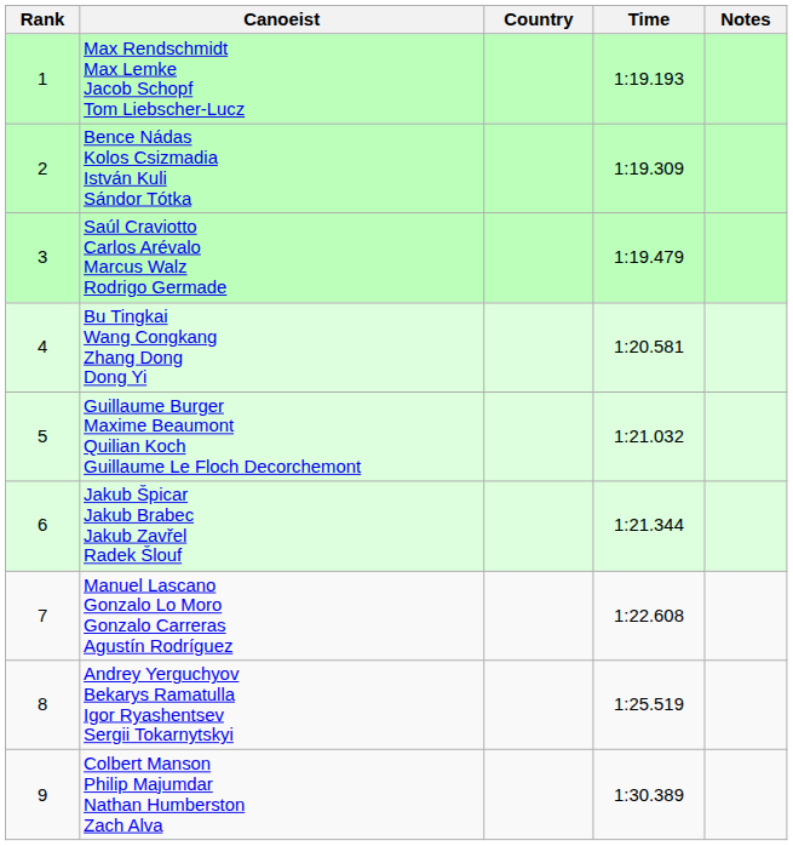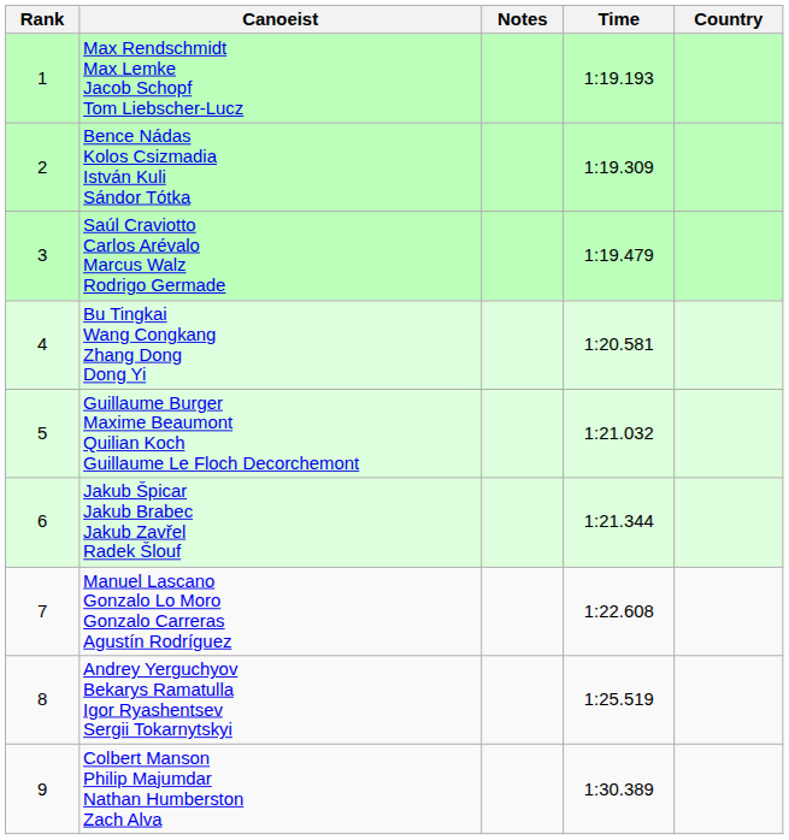columns swapped: Country <-> Notes
